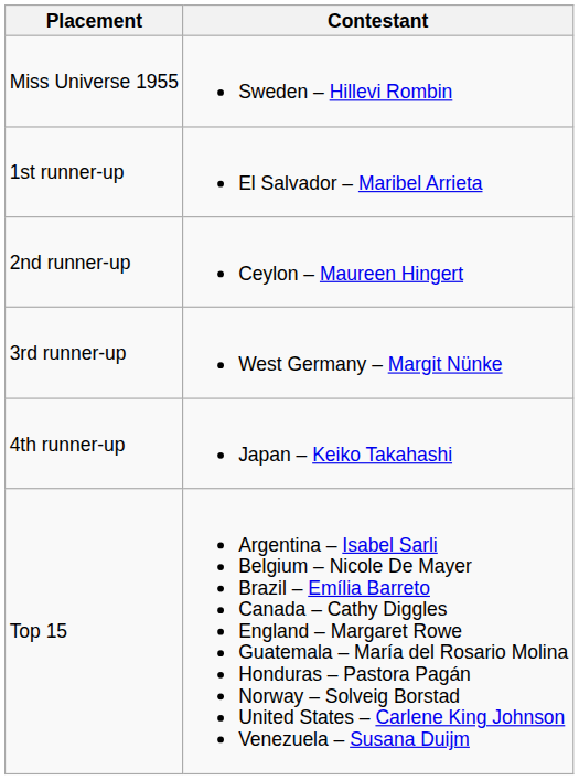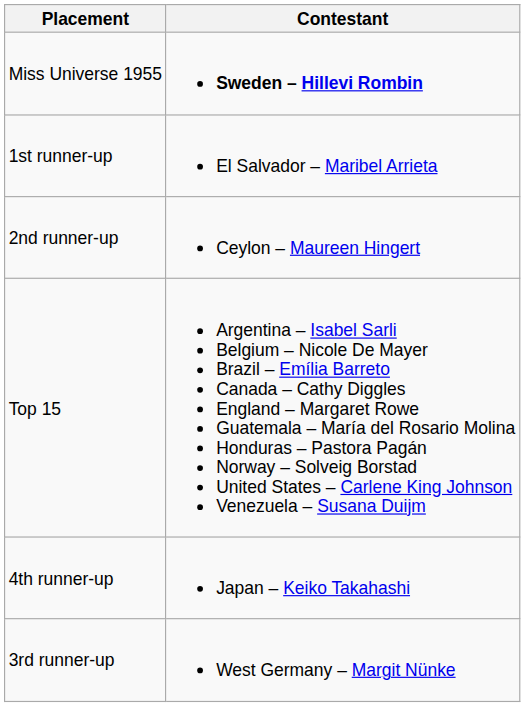Miss Universe 1955 | Contestant: normal -> bold
rows swapped: 3rd runner-up <-> Top 15
